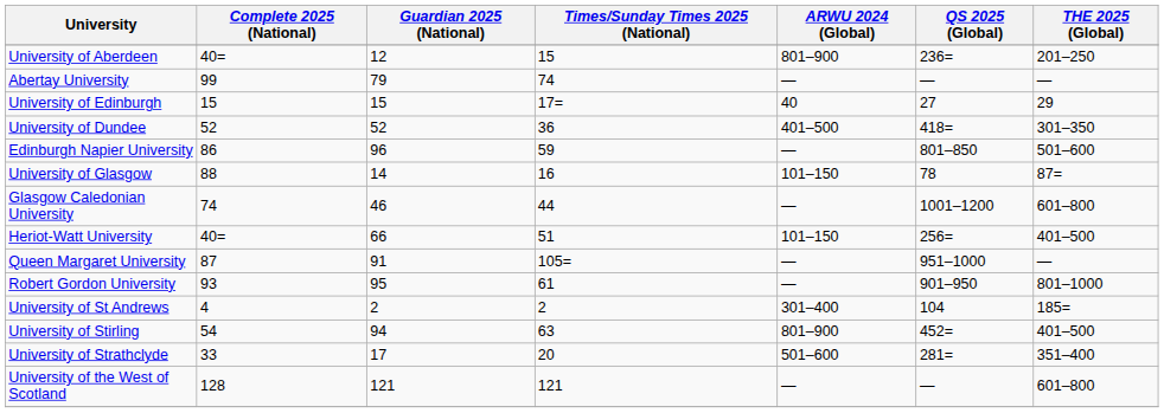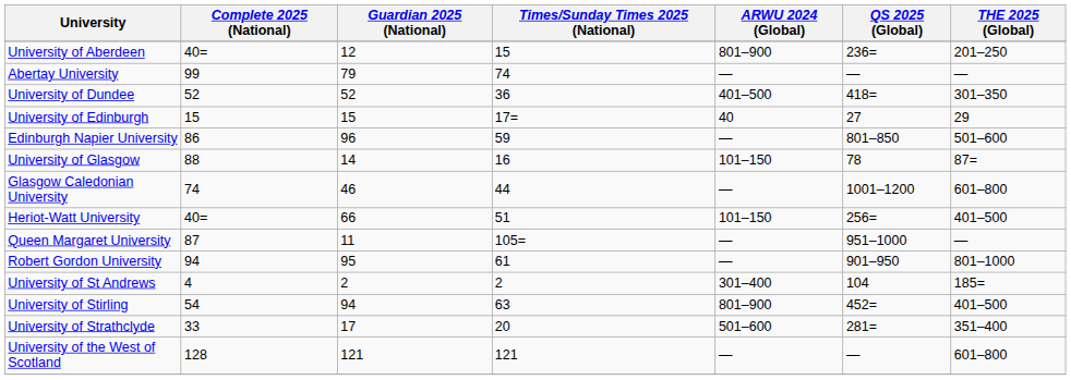rows swapped: University of Dundee <-> University of Edinburgh
Queen Margaret University | Guardian 2025 (National): 91 -> 11
Robert Gordon University | Complete 2025 (National): 93 -> 94
